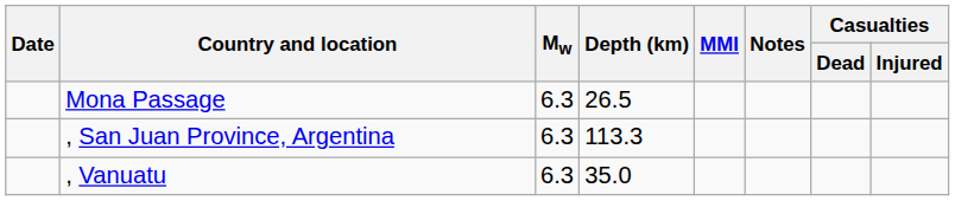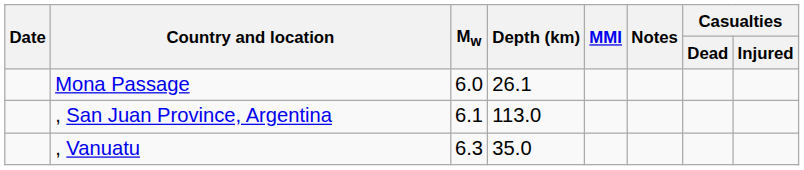Mona Passage | Mw: 6.3 -> 6.0
Mona Passage | Depth (km): 26.5 -> 26.1
, San Juan Province, Argentina | Mw: 6.3 -> 6.1
, San Juan Province, Argentina | Depth (km): 113.3 -> 113.0
